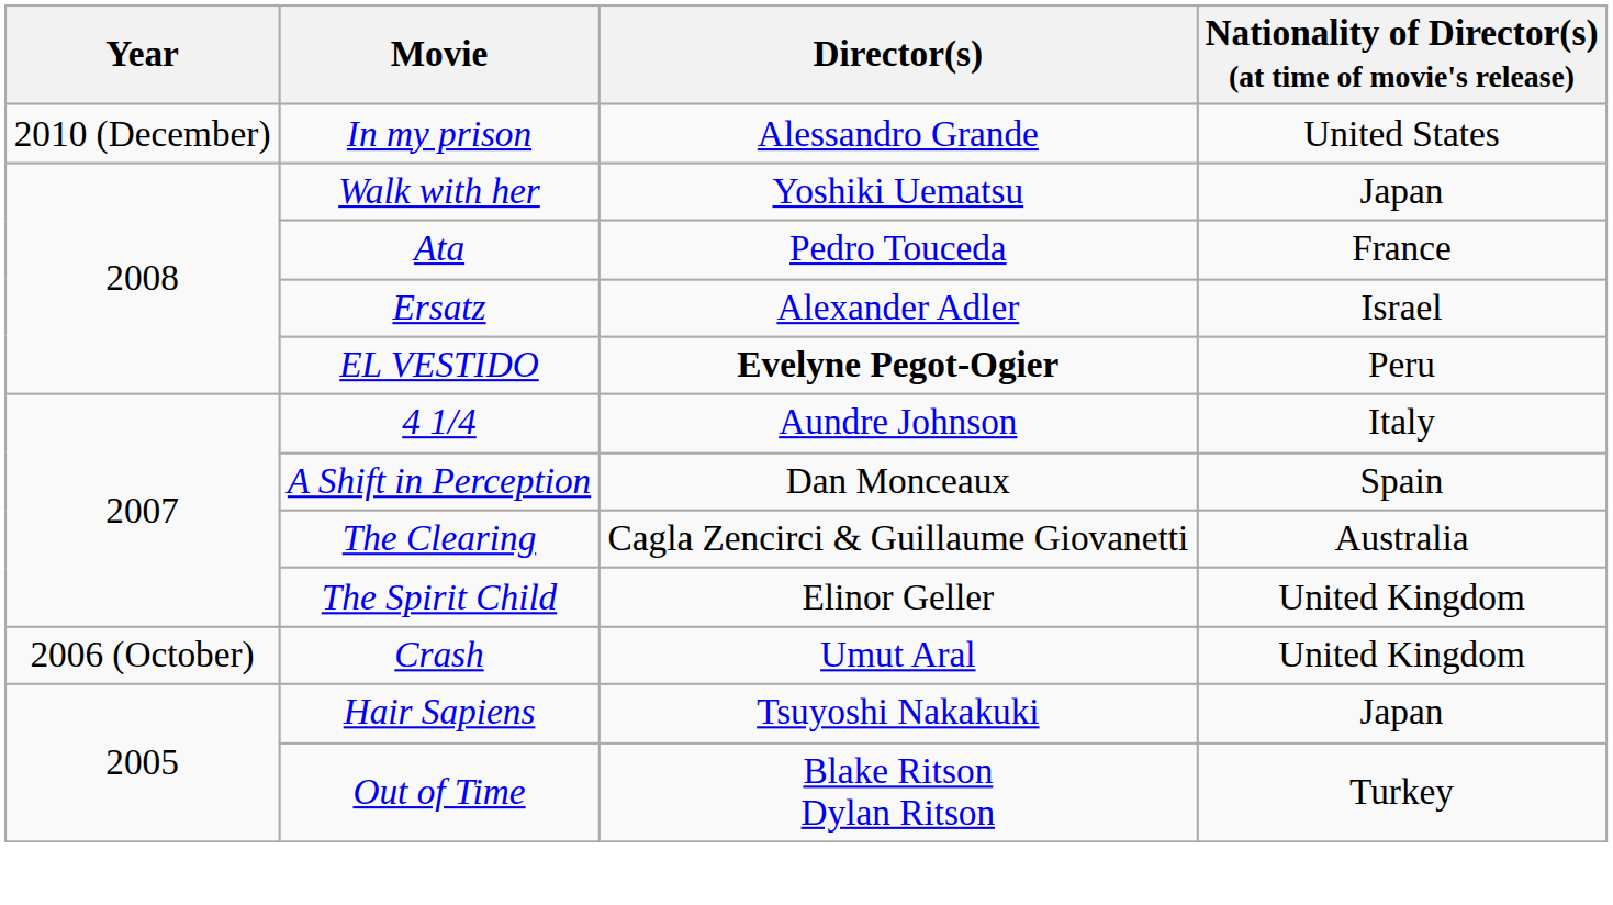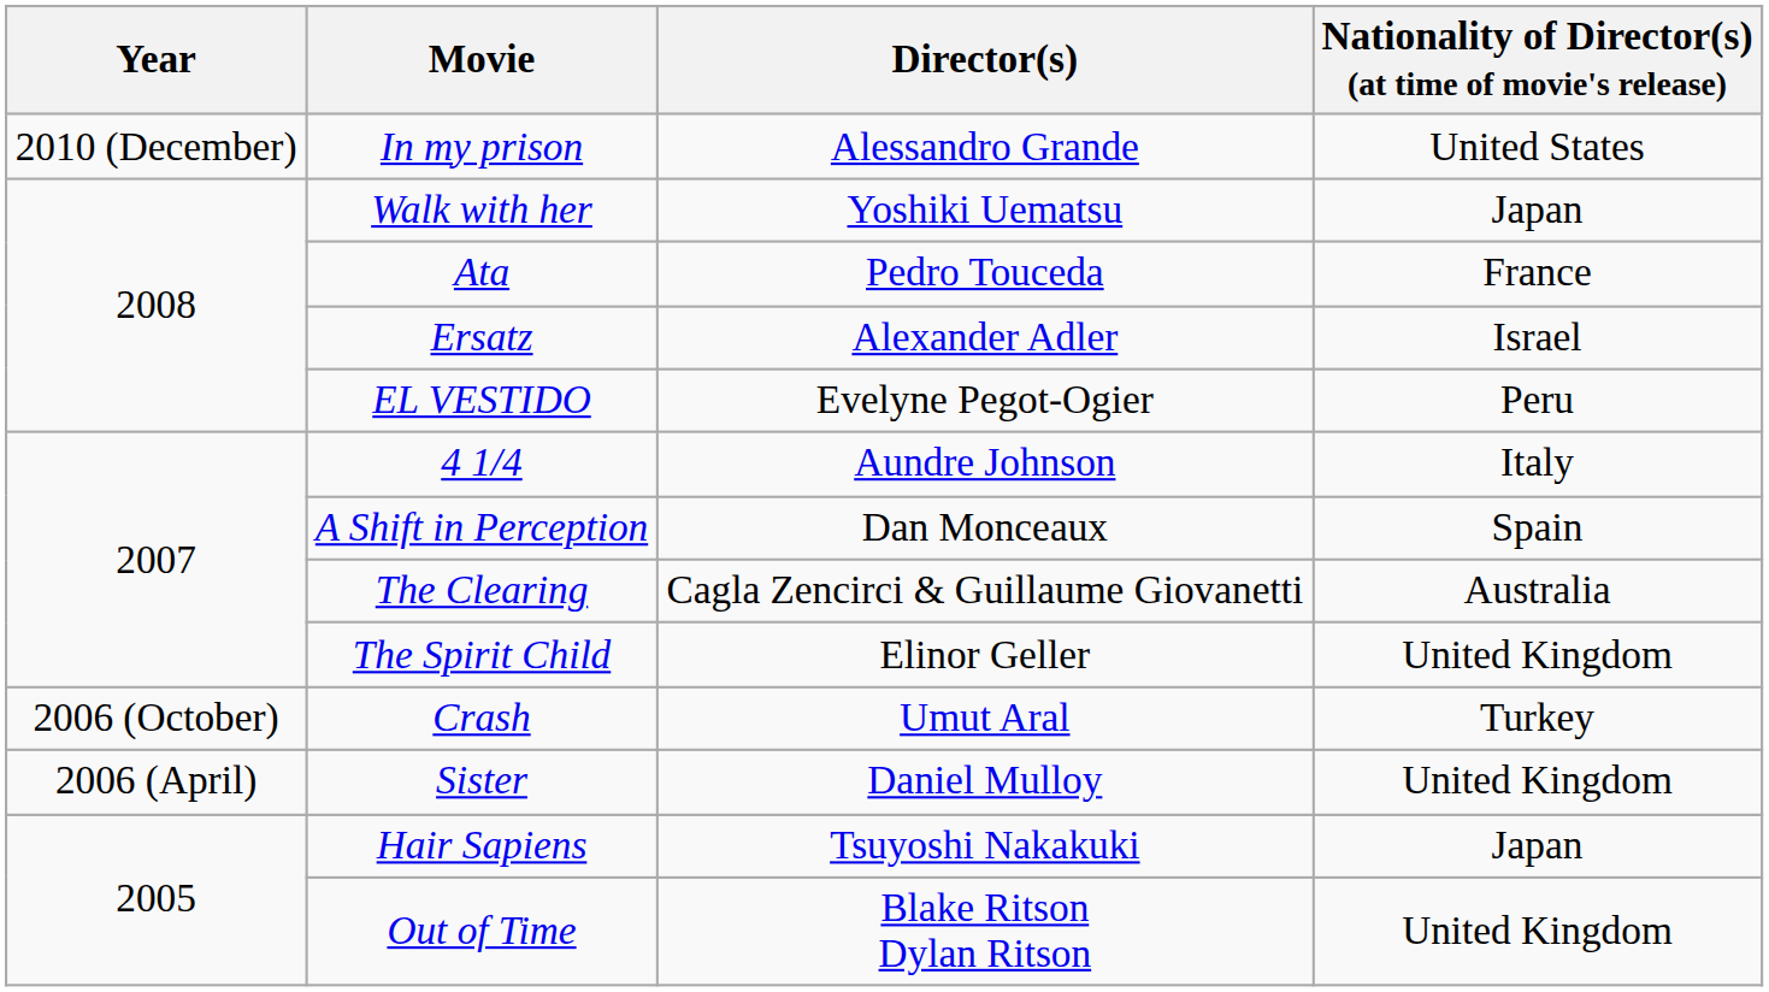EL VESTIDO | Director(s): bold -> normal
Crash | Nationality of Director(s) (at time of movie's release): United Kingdom -> Turkey
+ row: 2006 (April) | Sister | Daniel Mulloy | United Kingdom
Out of Time | Nationality of Director(s) (at time of movie's release): Turkey -> United Kingdom
